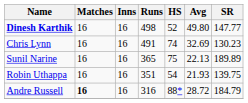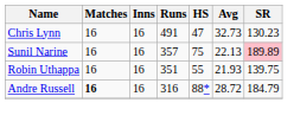- row: Dinesh Karthik | 16 | 16 | 498 | 52 | 49.80 | 147.77
Chris Lynn | HS: 74 -> 47
Chris Lynn | Avg: 32.69 -> 32.73
Sunil Narine | Runs: 365 -> 357
Sunil Narine | SR: no background -> pink background
Robin Uthappa | HS: 54 -> 55
